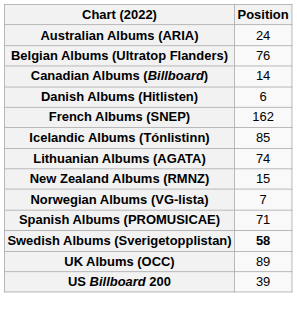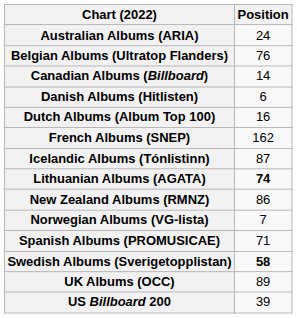+ row: Dutch Albums (Album Top 100) | 16
Icelandic Albums (Tónlistinn) | Position: 85 -> 87
Lithuanian Albums (AGATA) | Position: normal -> bold
New Zealand Albums (RMNZ) | Position: 15 -> 86
